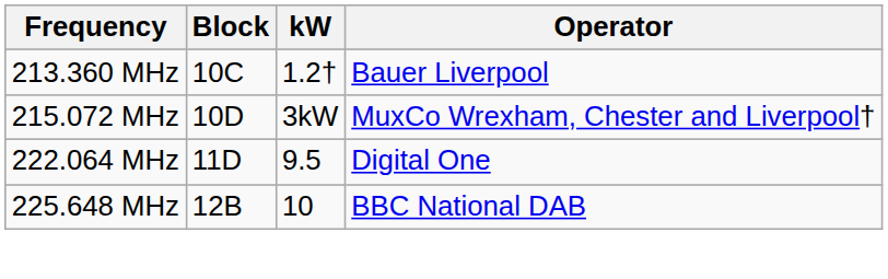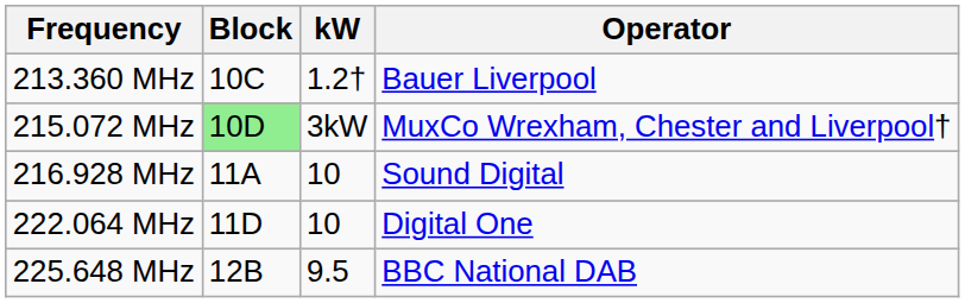215.072 MHz | Block: no background -> lightgreen background
+ row: 216.928 MHz | 11A | 10 | Sound Digital
222.064 MHz | kW: 9.5 -> 10
225.648 MHz | kW: 10 -> 9.5
